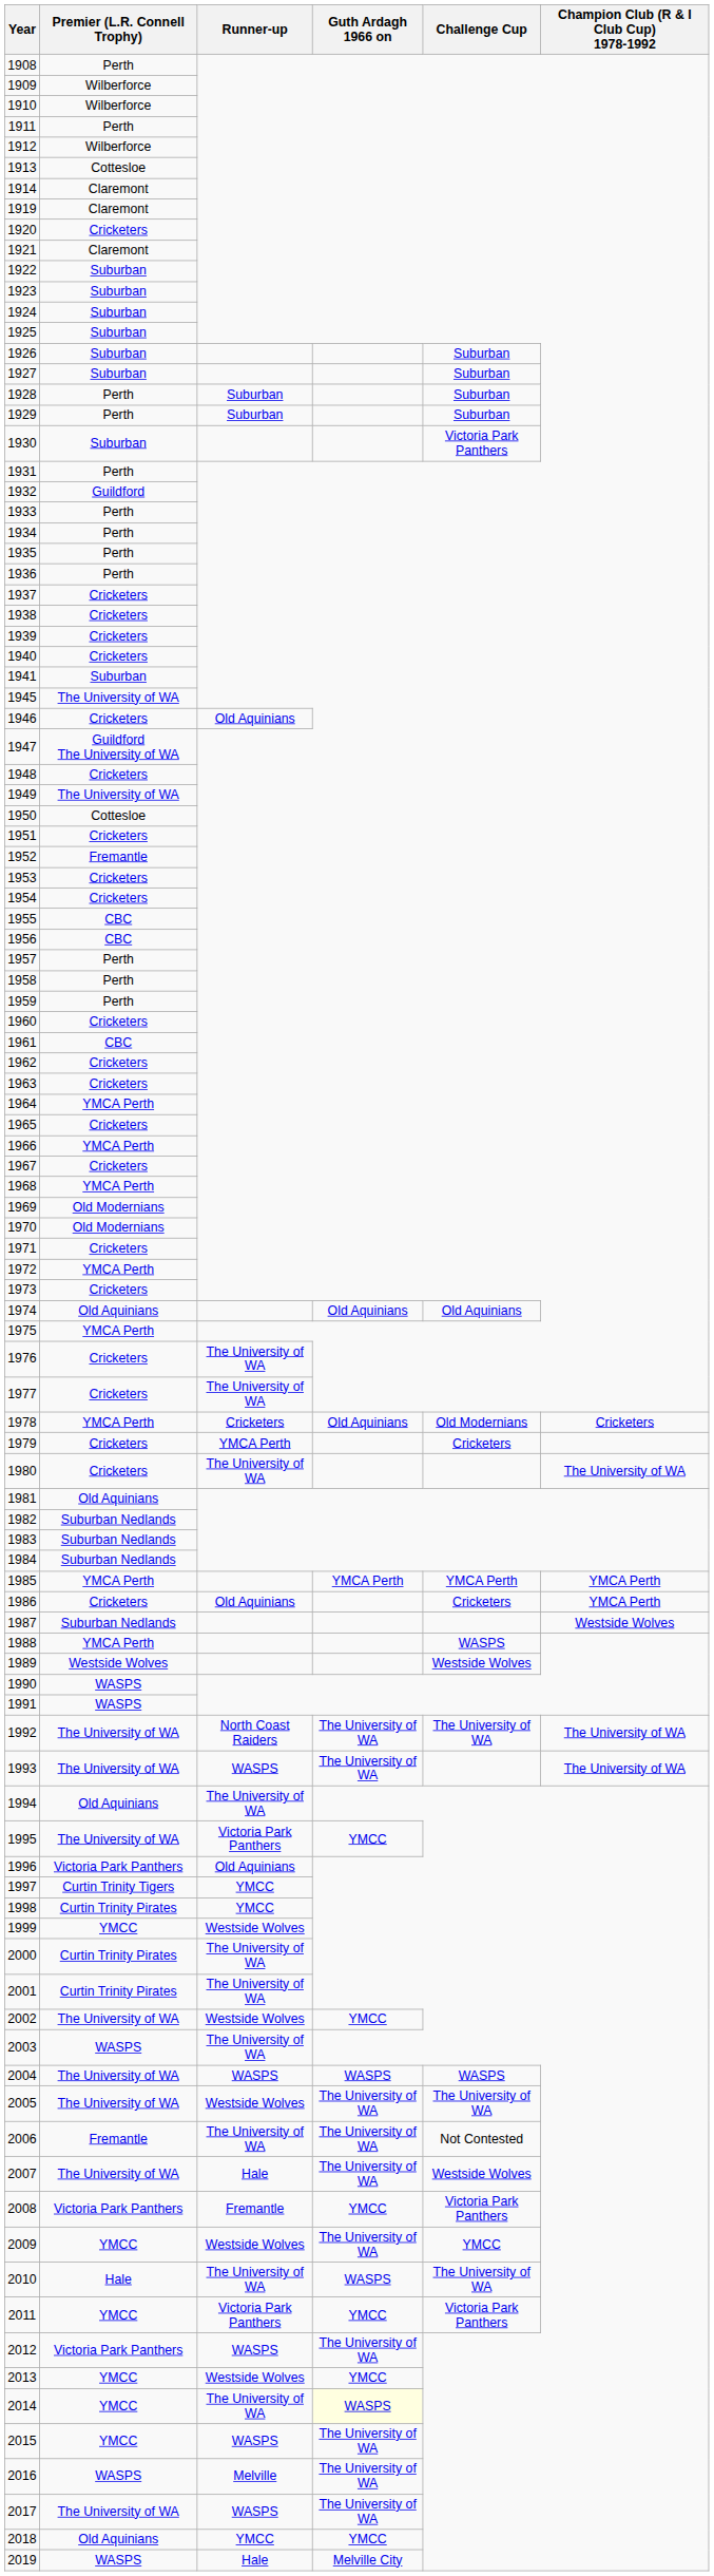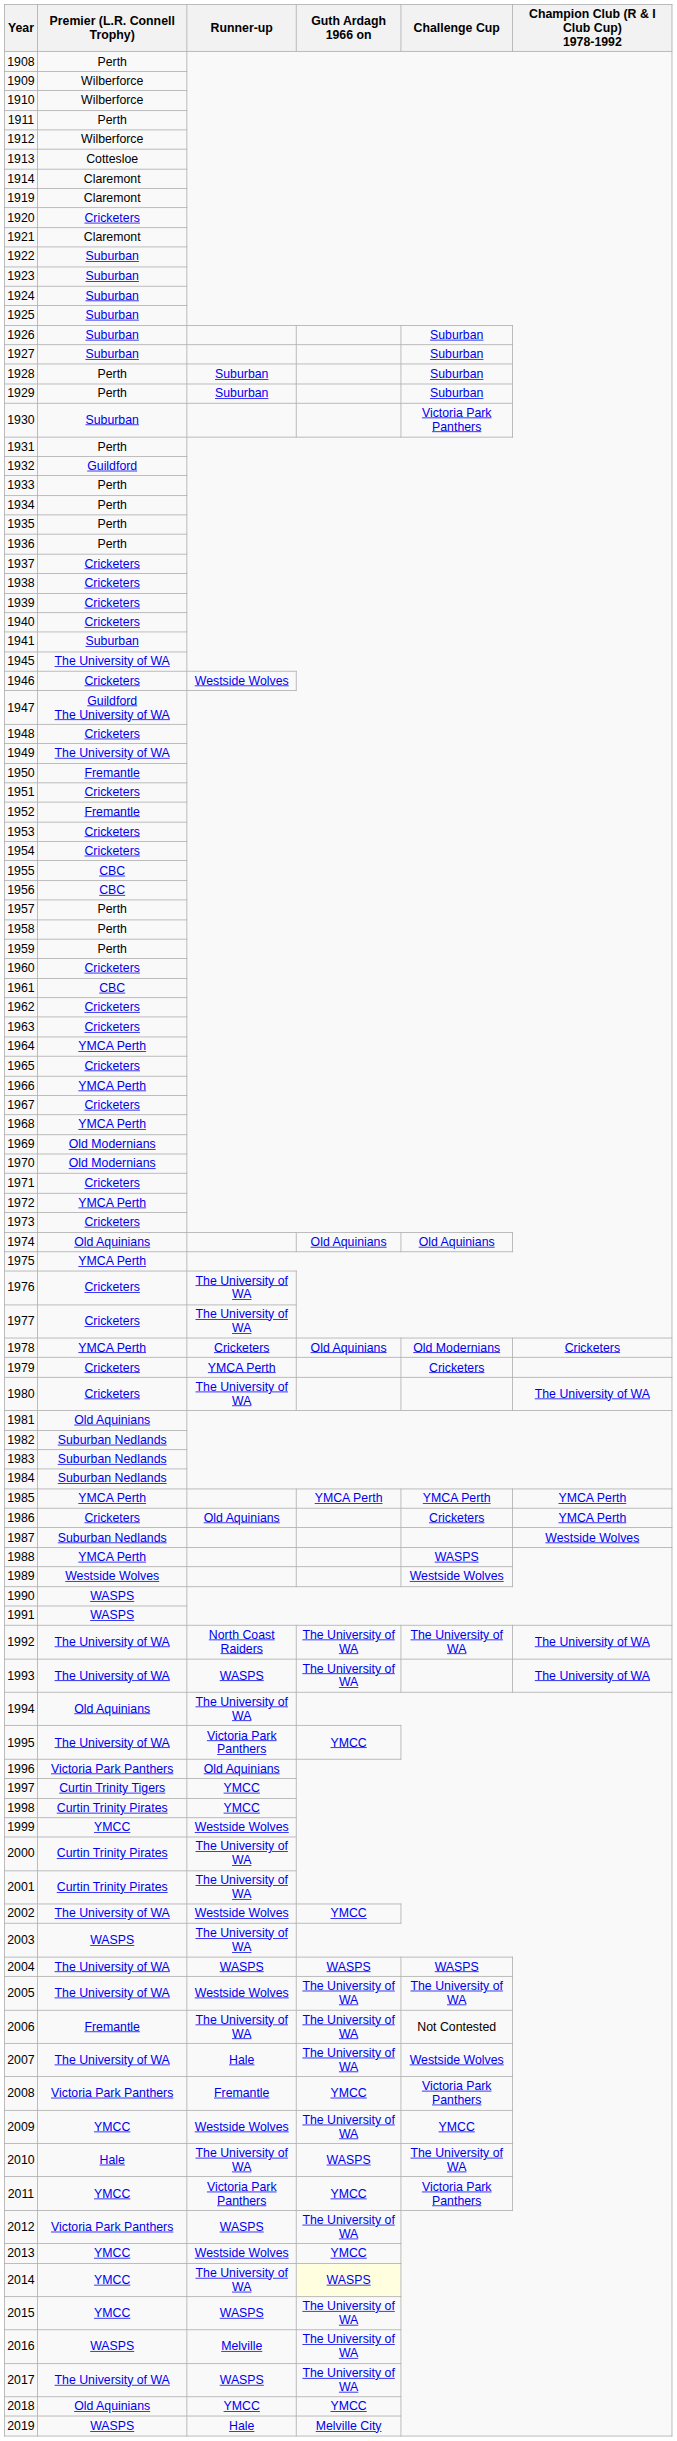1946 | Runner-up: Old Aquinians -> Westside Wolves
1950 | Premier (L.R. Connell Trophy): Cottesloe -> Fremantle
